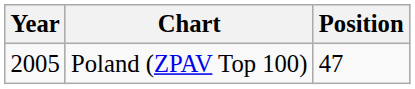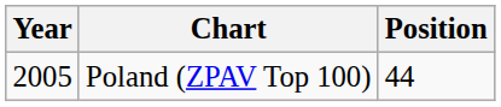Poland (ZPAV Top 100) | Position: 47 -> 44
